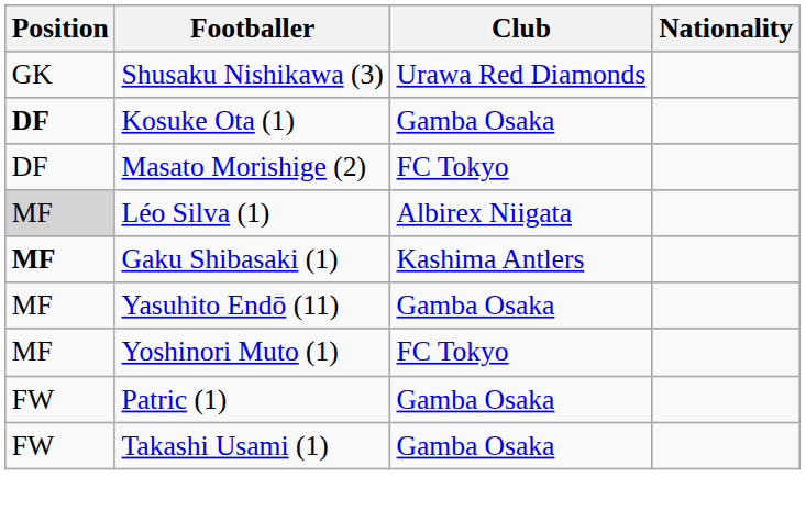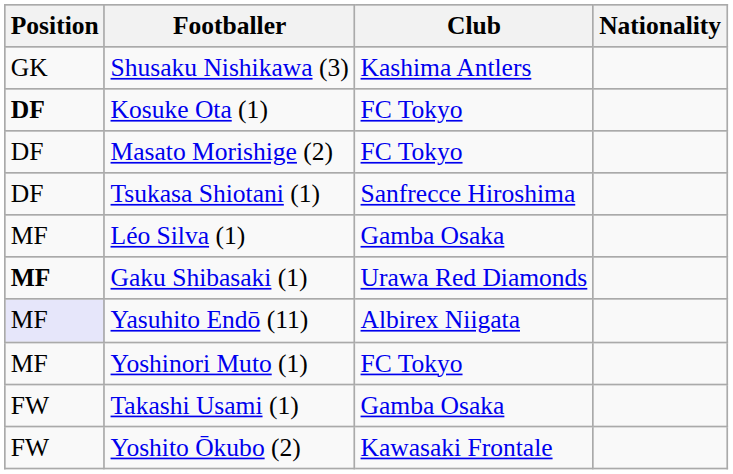Shusaku Nishikawa (3) | Club: Urawa Red Diamonds -> Kashima Antlers
Kosuke Ota (1) | Club: Gamba Osaka -> FC Tokyo
+ row: DF | Tsukasa Shiotani (1) | Sanfrecce Hiroshima
Léo Silva (1) | Position: lightgrey background -> no background
Léo Silva (1) | Club: Albirex Niigata -> Gamba Osaka
Gaku Shibasaki (1) | Club: Kashima Antlers -> Urawa Red Diamonds
Yasuhito Endō (11) | Position: no background -> lavender background
Yasuhito Endō (11) | Club: Gamba Osaka -> Albirex Niigata
- row: FW | Patric (1) | Gamba Osaka
+ row: FW | Yoshito Ōkubo (2) | Kawasaki Frontale
